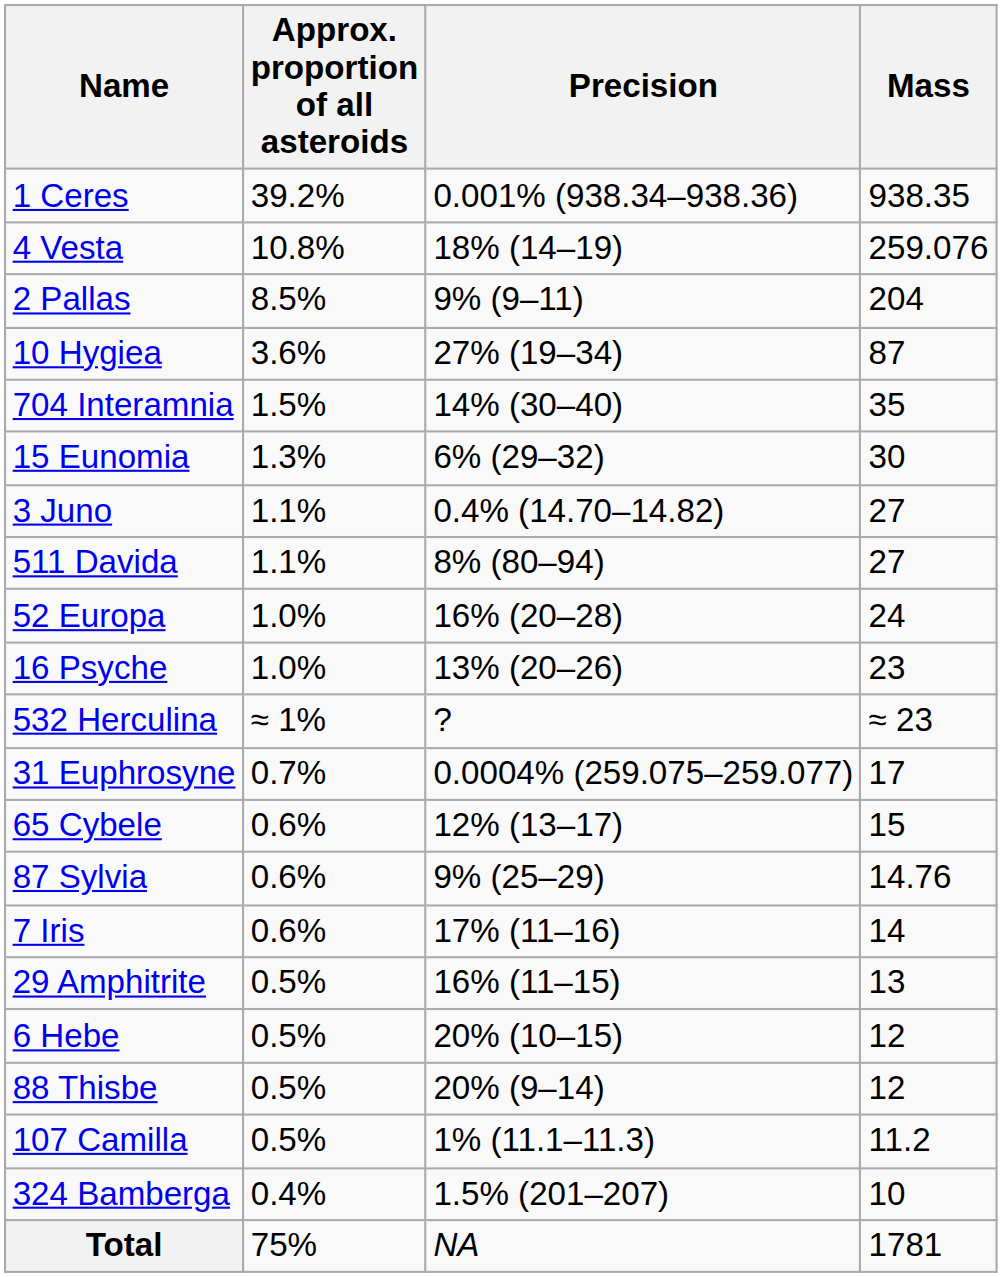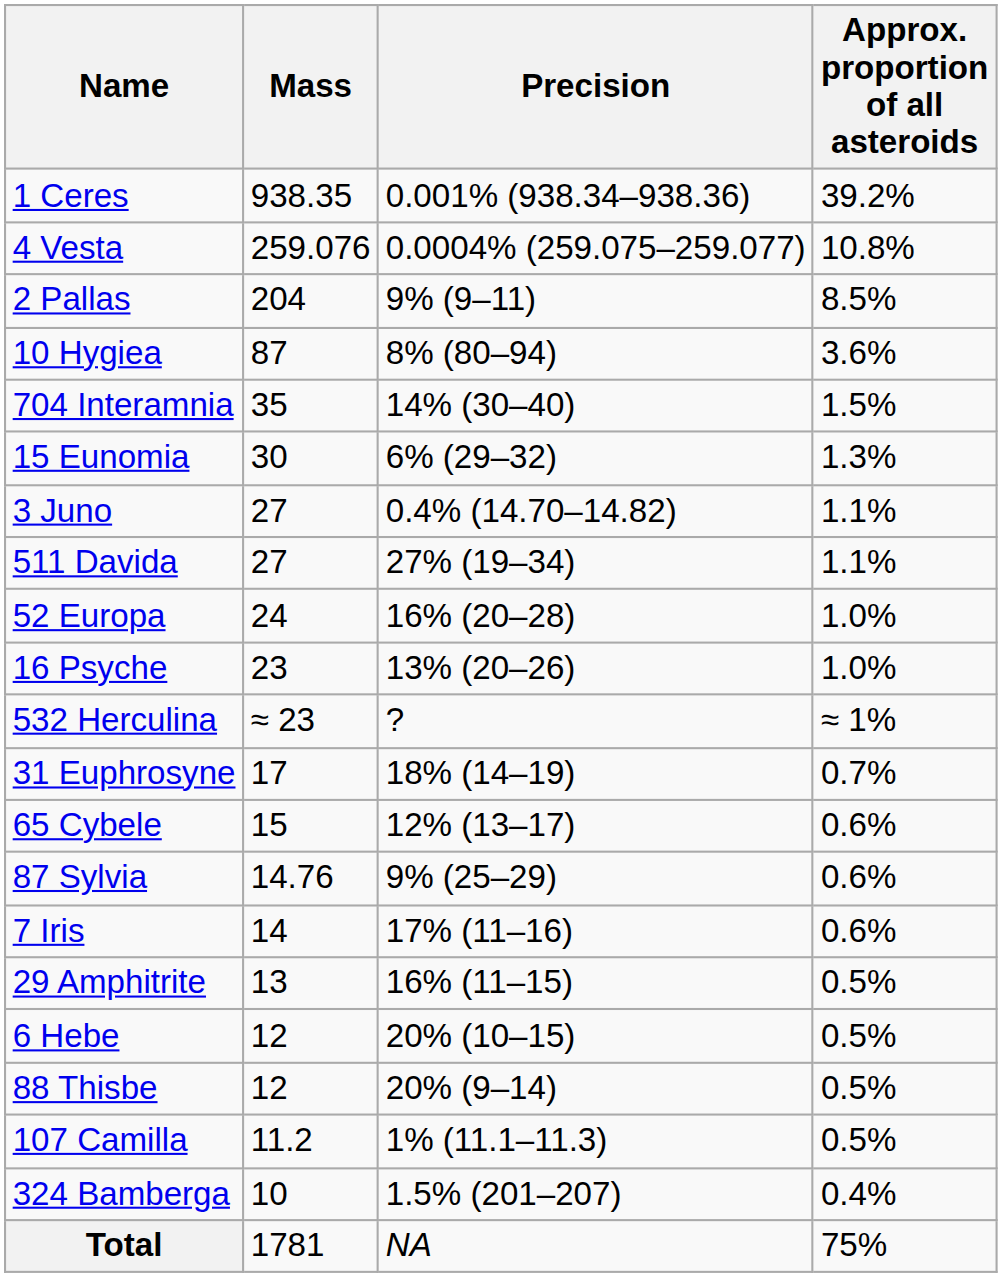columns swapped: Mass <-> Approx. proportion of all asteroids
4 Vesta | Precision: 18% (14–19) -> 0.0004% (259.075–259.077)
10 Hygiea | Precision: 27% (19–34) -> 8% (80–94)
511 Davida | Precision: 8% (80–94) -> 27% (19–34)
31 Euphrosyne | Precision: 0.0004% (259.075–259.077) -> 18% (14–19)
